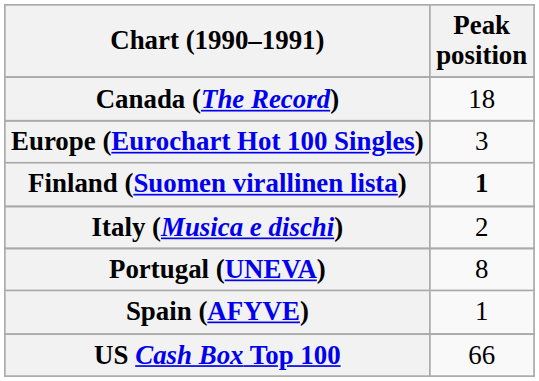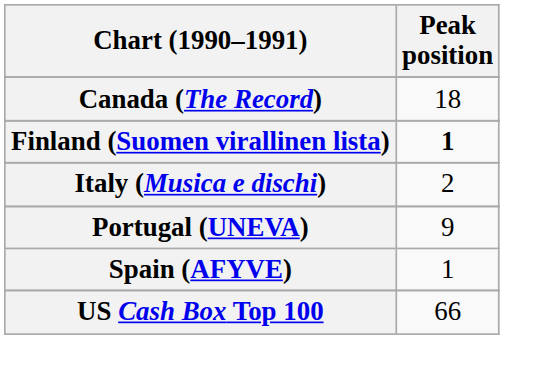- row: Europe (Eurochart Hot 100 Singles) | 3
Portugal (UNEVA) | Peak position: 8 -> 9
